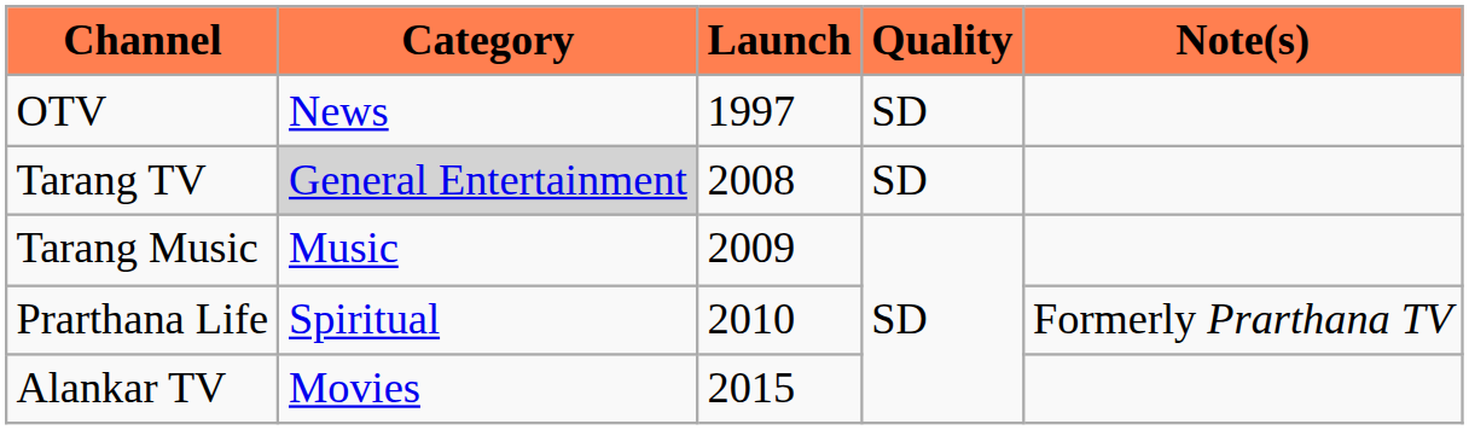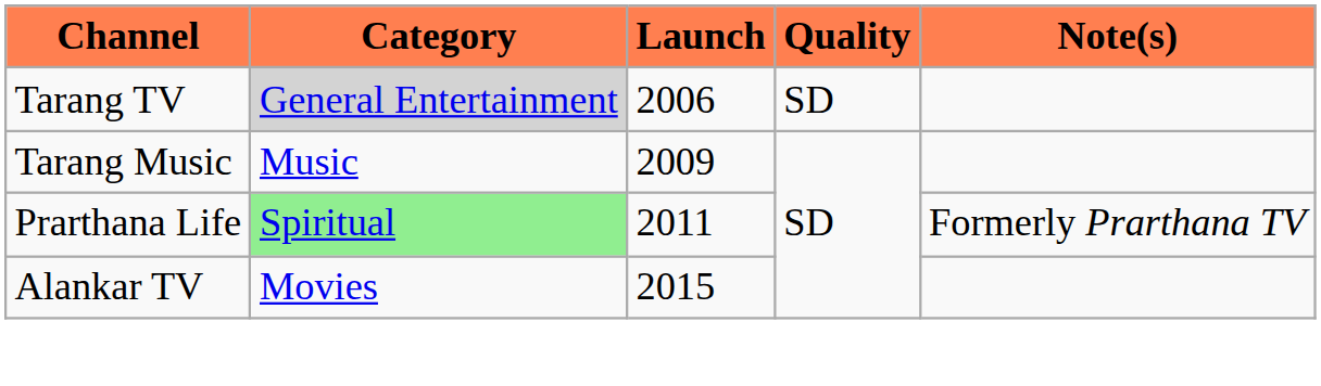- row: OTV | News | 1997 | SD
Tarang TV | Launch: 2008 -> 2006
Prarthana Life | Category: no background -> lightgreen background
Prarthana Life | Launch: 2010 -> 2011
